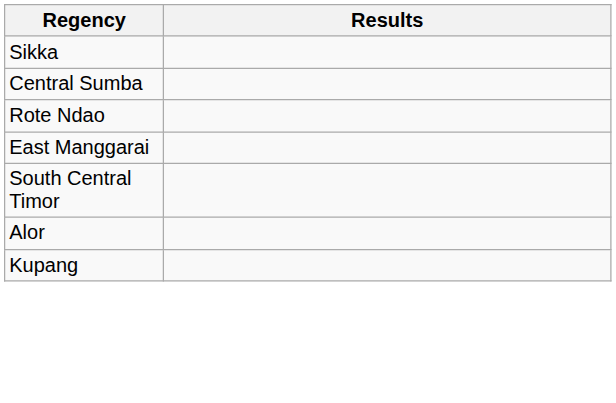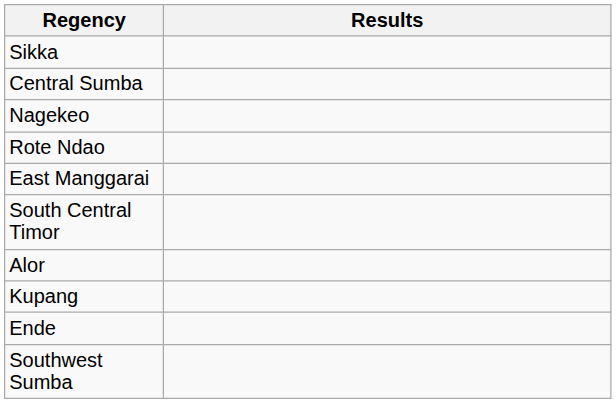+ row: Nagekeo
+ row: Ende
+ row: Southwest Sumba
